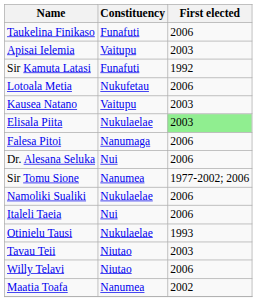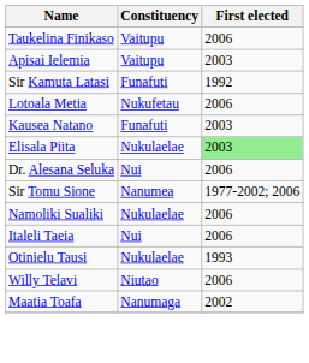Taukelina Finikaso | Constituency: Funafuti -> Vaitupu
Kausea Natano | Constituency: Vaitupu -> Funafuti
- row: Falesa Pitoi | Nanumaga | 2006
- row: Tavau Teii | Niutao | 2003
Maatia Toafa | Constituency: Nanumea -> Nanumaga
